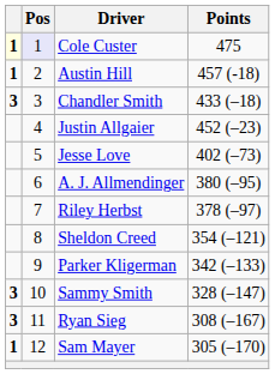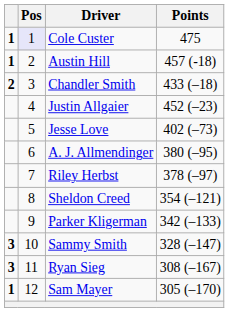Cole Custer | column 1: lightyellow background -> no background
Chandler Smith | column 1: 3 -> 2
